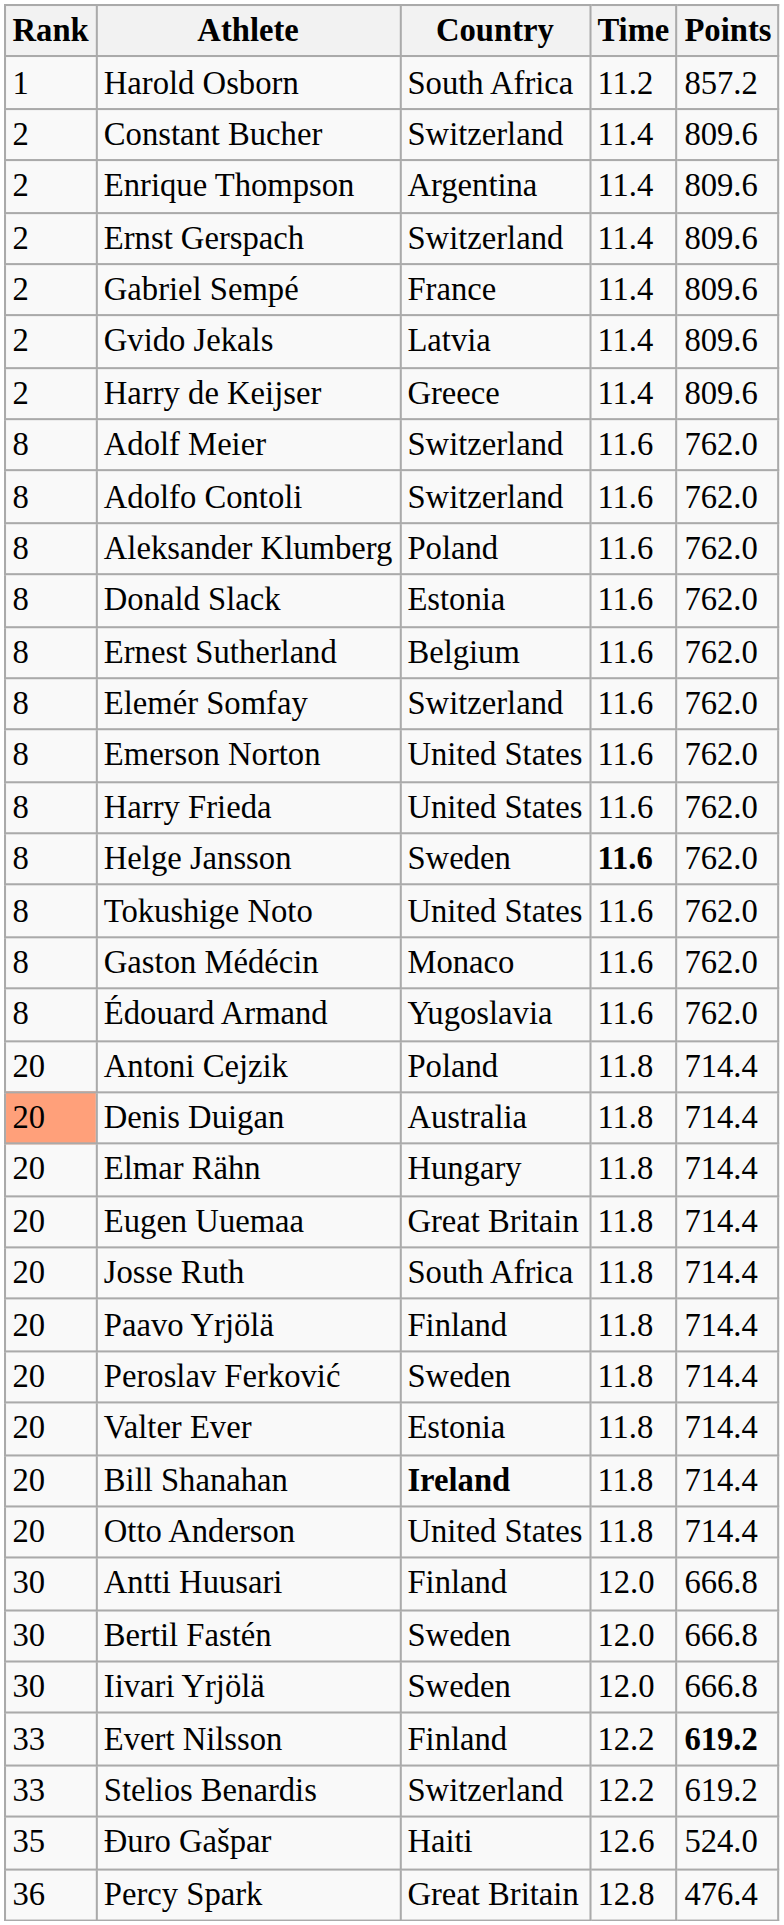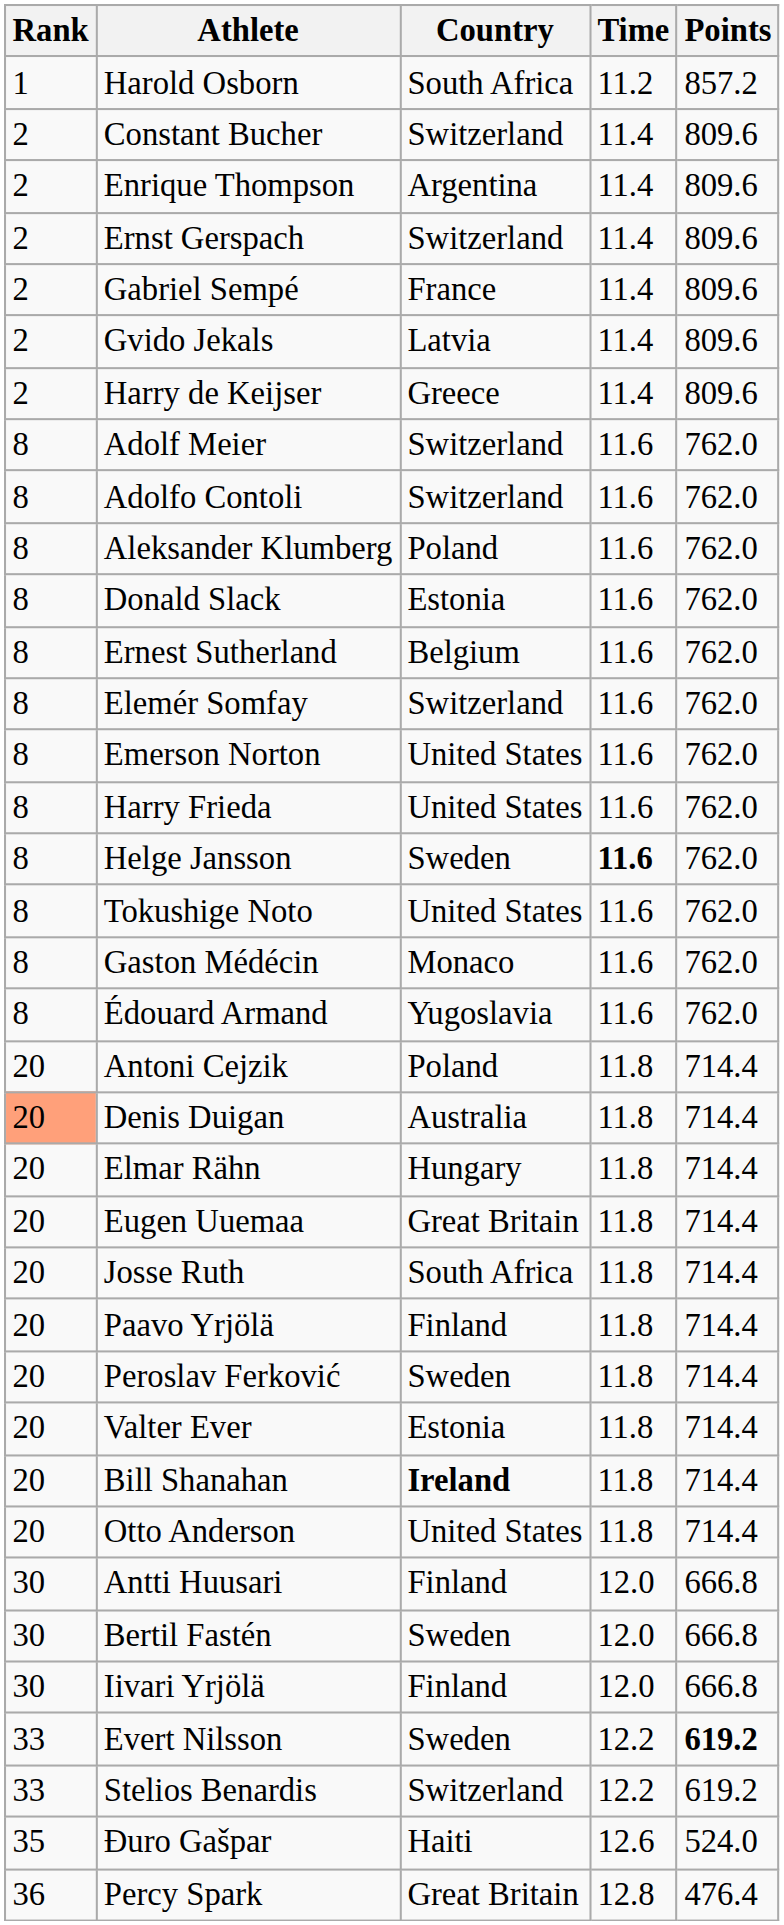Iivari Yrjölä | Country: Sweden -> Finland
Evert Nilsson | Country: Finland -> Sweden
